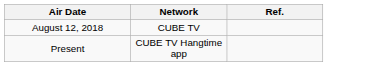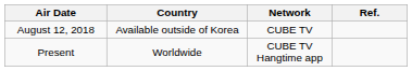+ column: Country | Available outside of Korea | Worldwide
